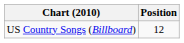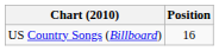US Country Songs (Billboard) | Position: 12 -> 16
